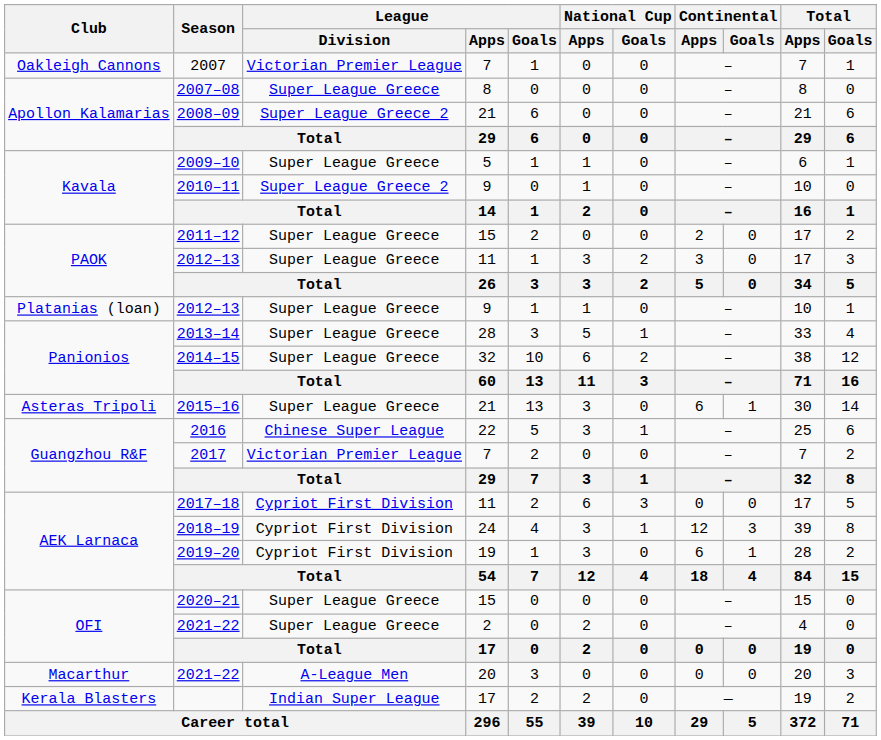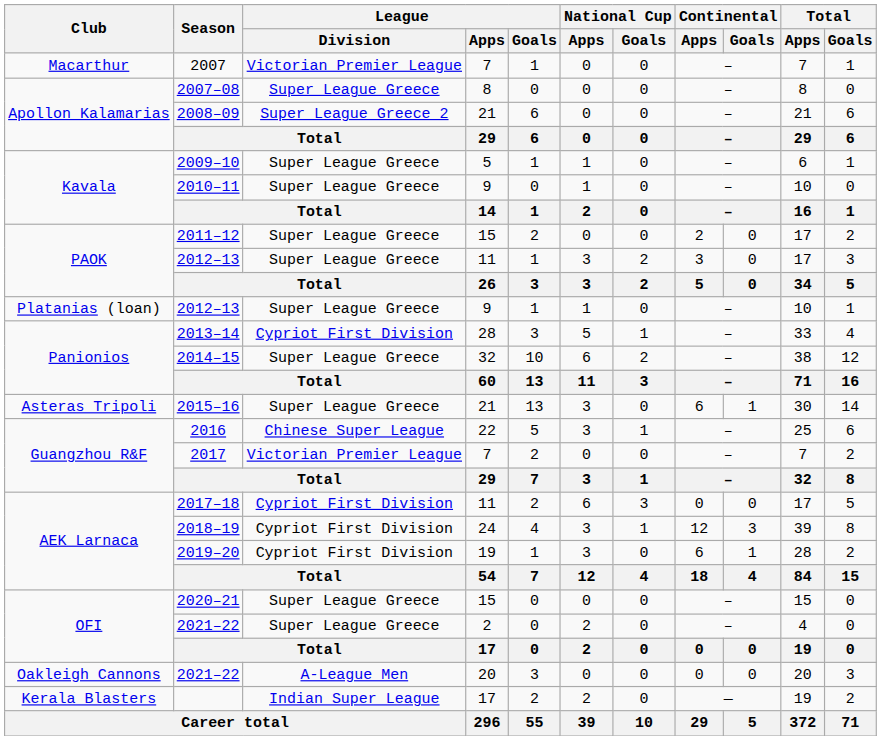2007 | Club: Oakleigh Cannons -> Macarthur
2010–11 | League / Division: Super League Greece 2 -> Super League Greece
2013–14 | League / Division: Super League Greece -> Cypriot First Division
2021–22 / 20 | Club: Macarthur -> Oakleigh Cannons
